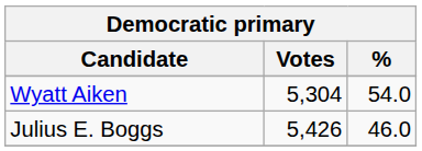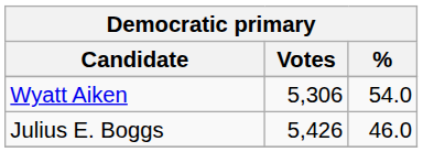Wyatt Aiken | Votes: 5,304 -> 5,306
